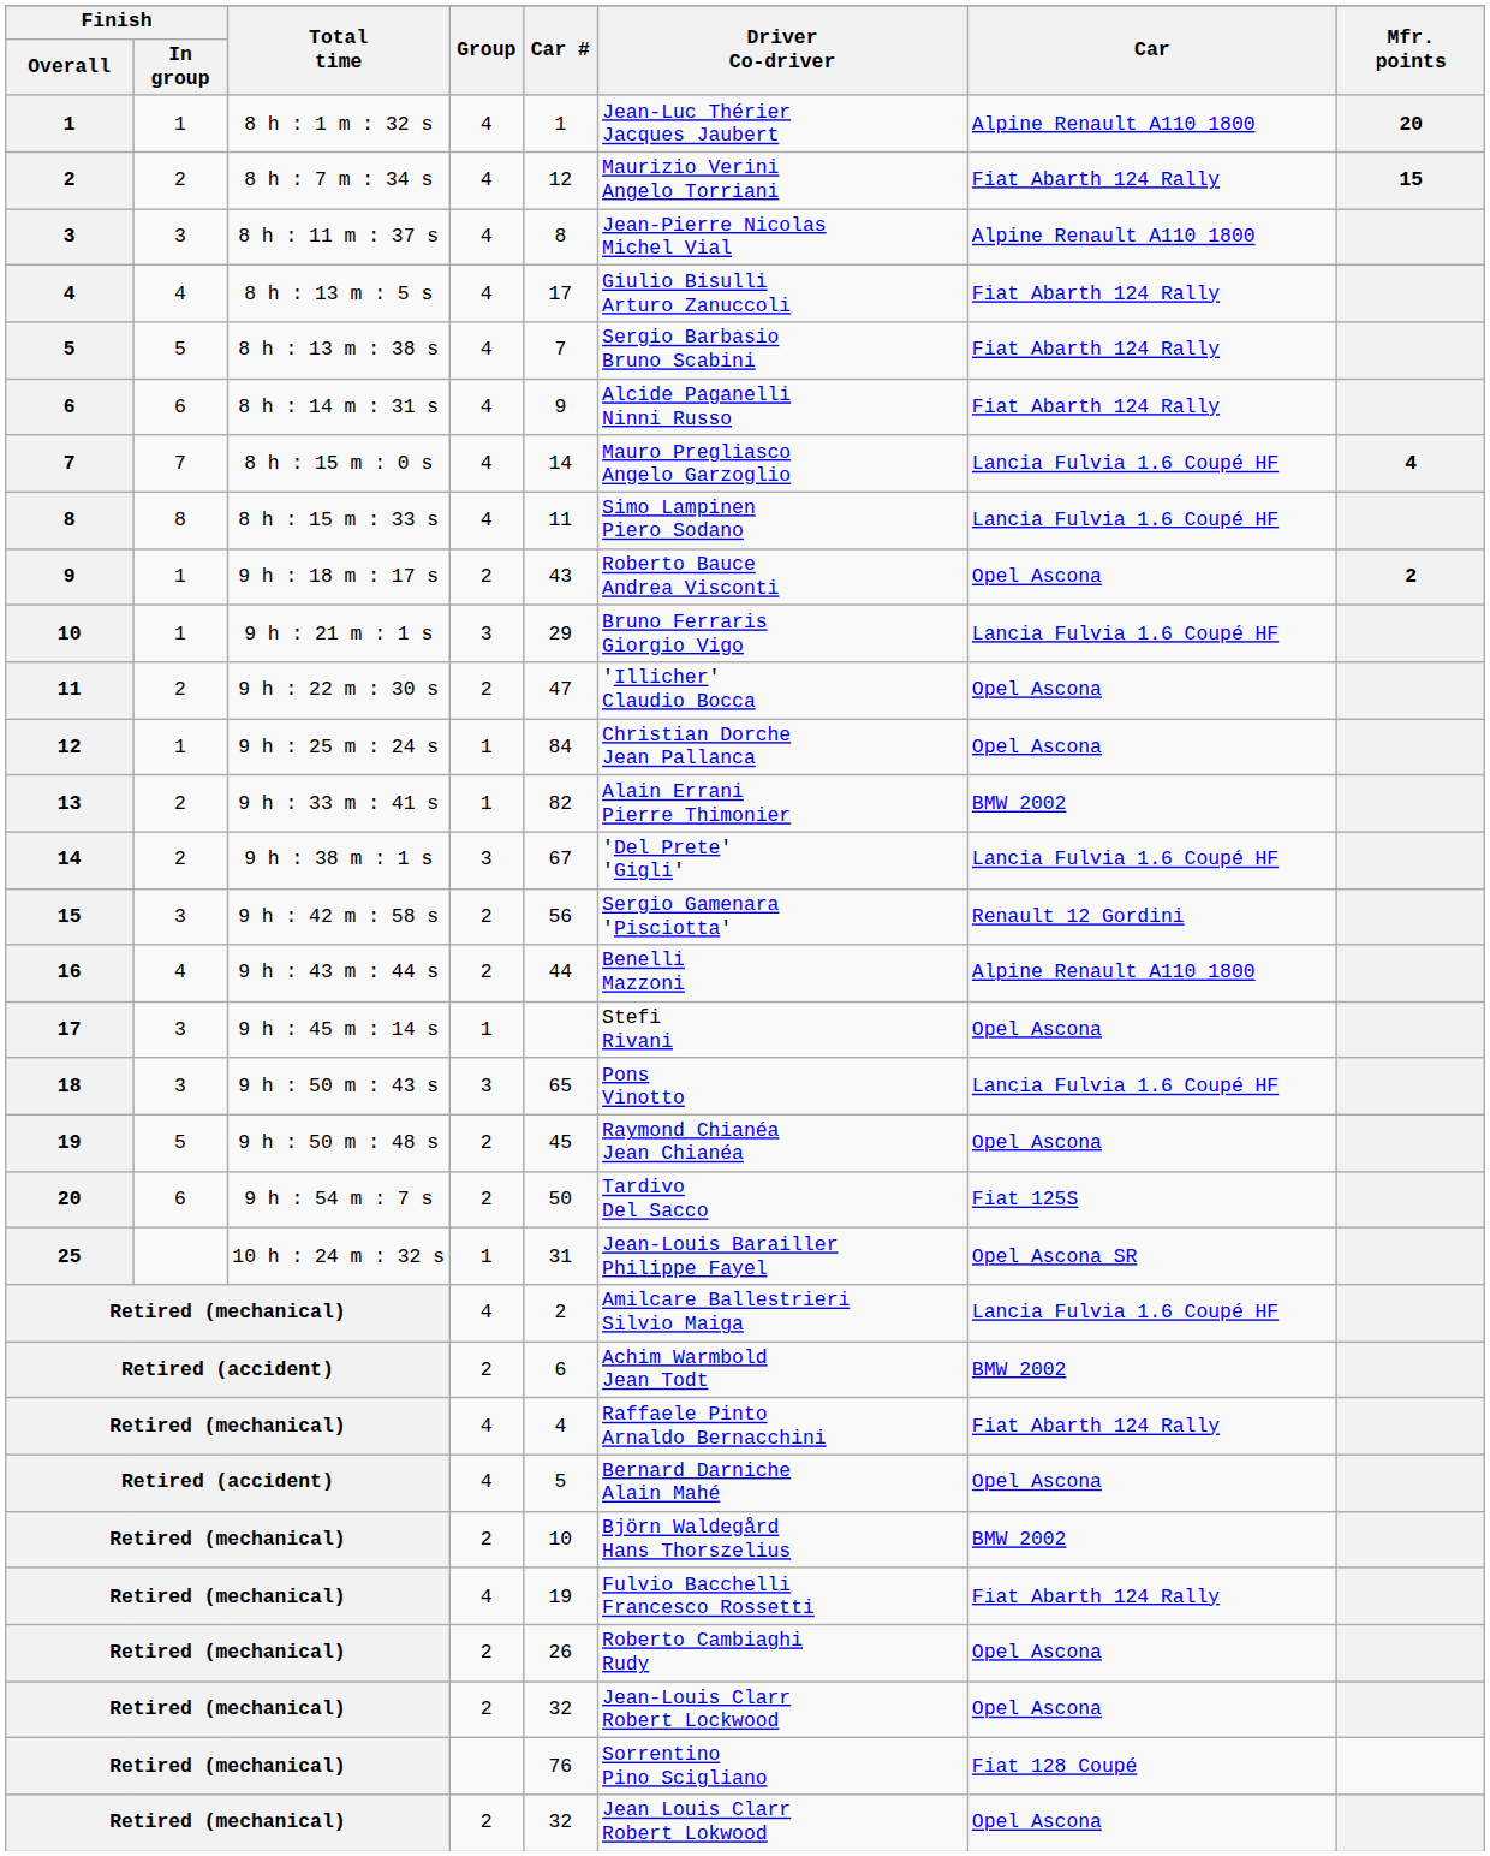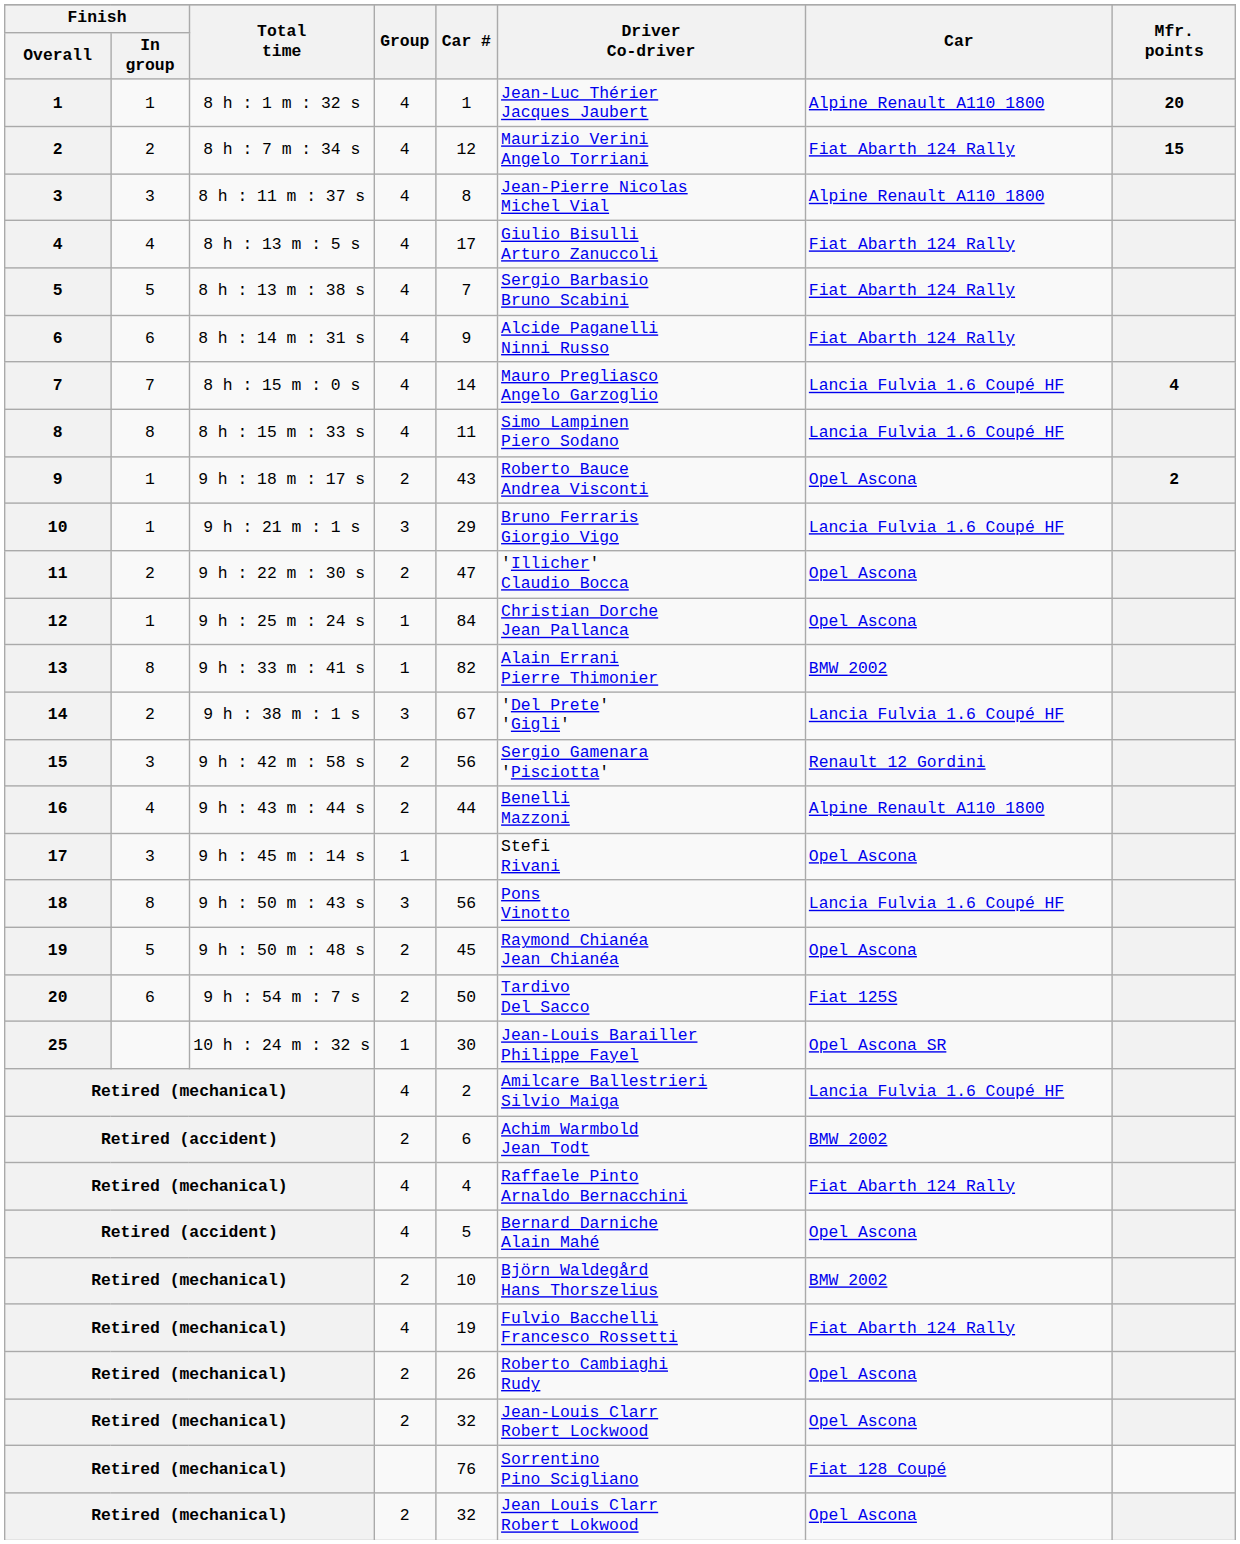13 | Finish / In group: 2 -> 8
18 | Finish / In group: 3 -> 8
18 | Car #: 65 -> 56
25 | Car #: 31 -> 30
